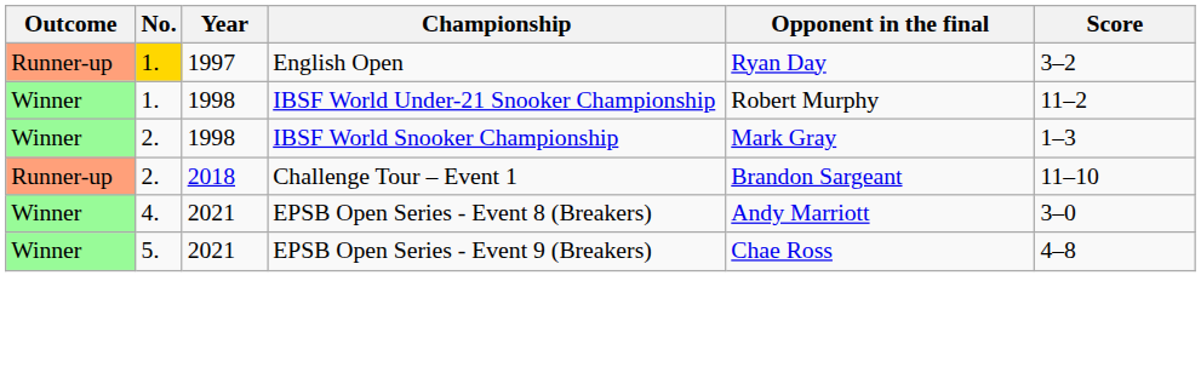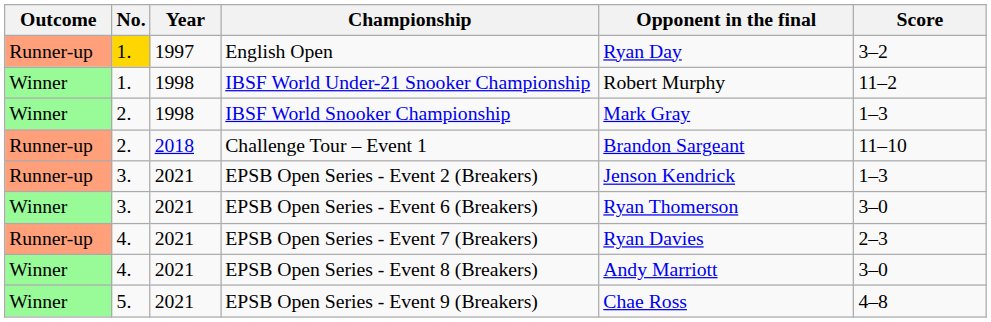+ row: Runner-up | 3. | 2021 | EPSB Open Series - Event 2 (Breakers) | Jenson Kendrick | 1–3
+ row: Winner | 3. | 2021 | EPSB Open Series - Event 6 (Breakers) | Ryan Thomerson | 3–0
+ row: Runner-up | 4. | 2021 | EPSB Open Series - Event 7 (Breakers) | Ryan Davies | 2–3
